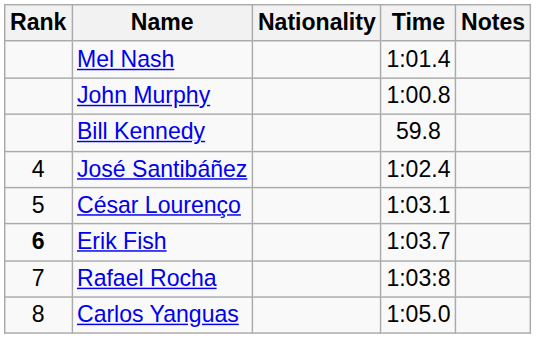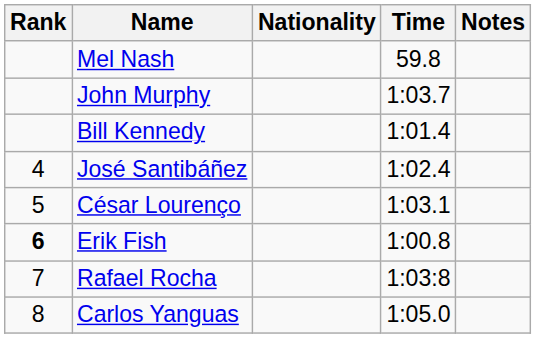Mel Nash | Time: 1:01.4 -> 59.8
John Murphy | Time: 1:00.8 -> 1:03.7
Bill Kennedy | Time: 59.8 -> 1:01.4
Erik Fish | Time: 1:03.7 -> 1:00.8
